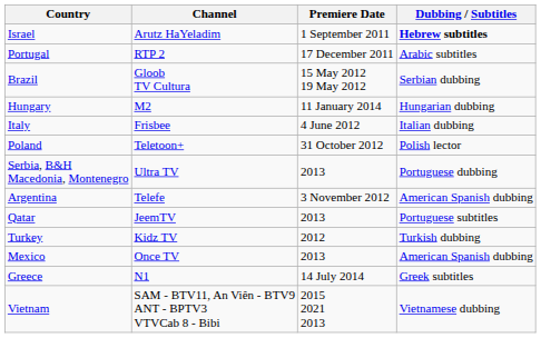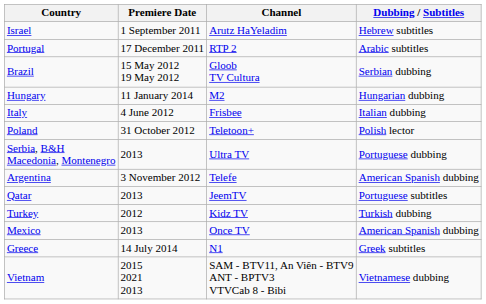columns swapped: Channel <-> Premiere Date
Israel | Dubbing / Subtitles: bold -> normal
